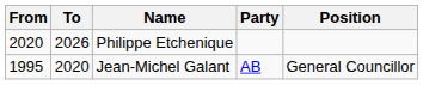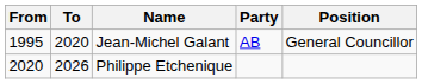rows swapped: Jean-Michel Galant <-> Philippe Etchenique
